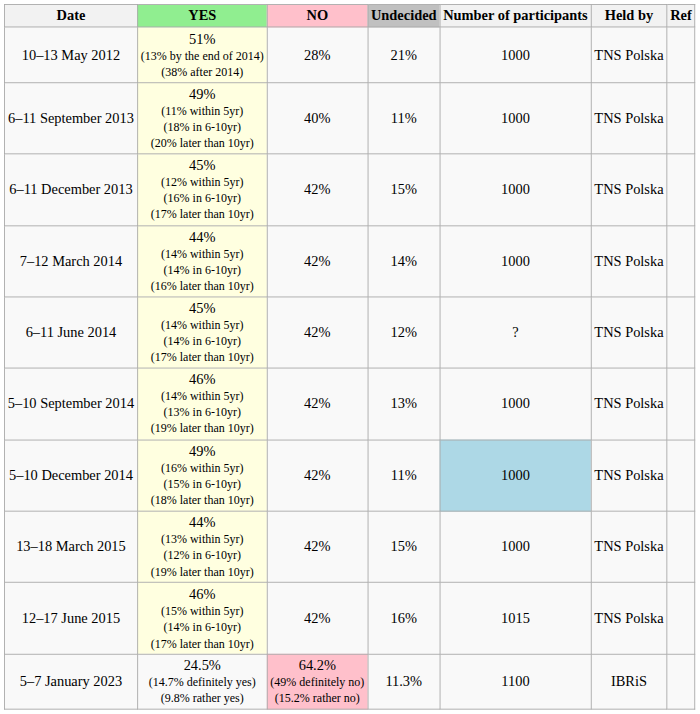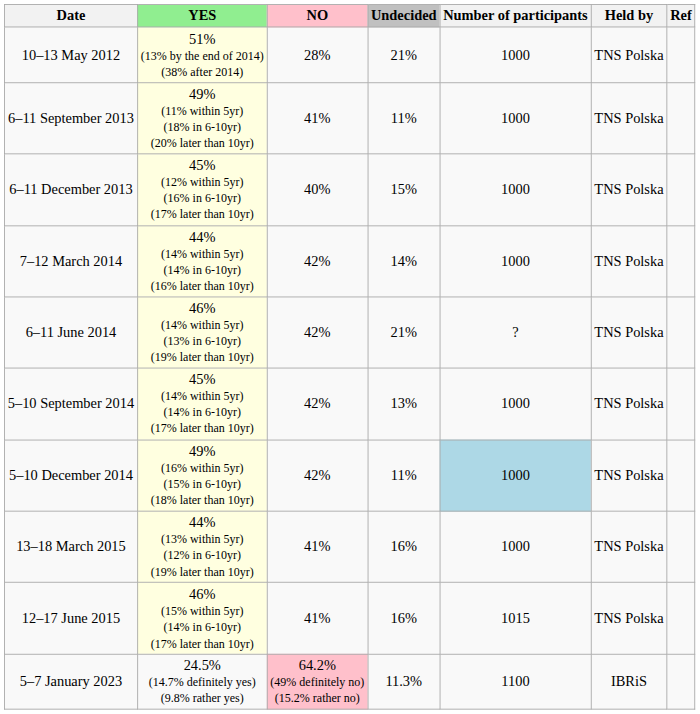6–11 September 2013 | NO: 40% -> 41%
6–11 December 2013 | NO: 42% -> 40%
6–11 June 2014 | YES: 45% (14% within 5yr) (14% in 6-10yr) (17% later than 10yr) -> 46% (14% within 5yr) (13% in 6-10yr) (19% later than 10yr)
6–11 June 2014 | Undecided: 12% -> 21%
5–10 September 2014 | YES: 46% (14% within 5yr) (13% in 6-10yr) (19% later than 10yr) -> 45% (14% within 5yr) (14% in 6-10yr) (17% later than 10yr)
13–18 March 2015 | NO: 42% -> 41%
13–18 March 2015 | Undecided: 15% -> 16%
12–17 June 2015 | NO: 42% -> 41%
